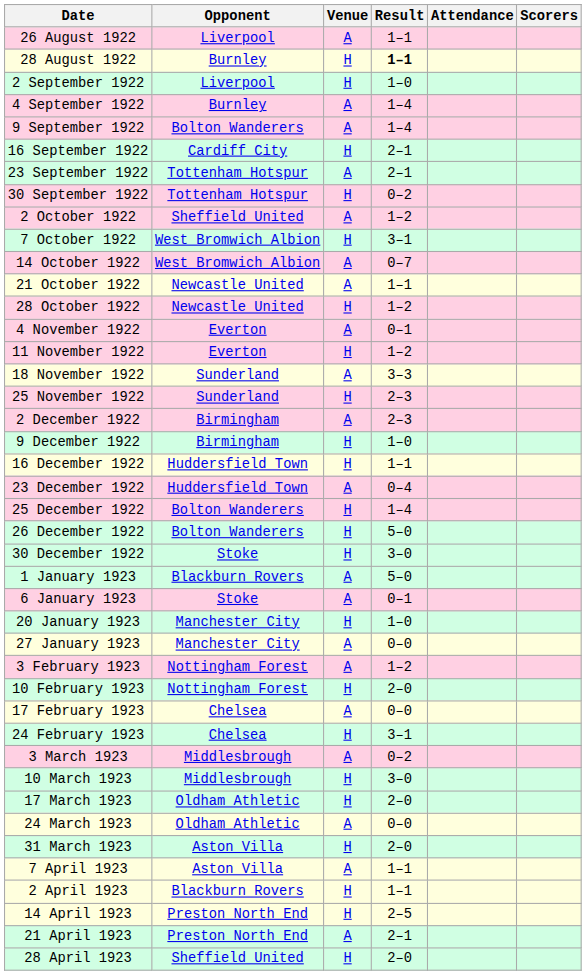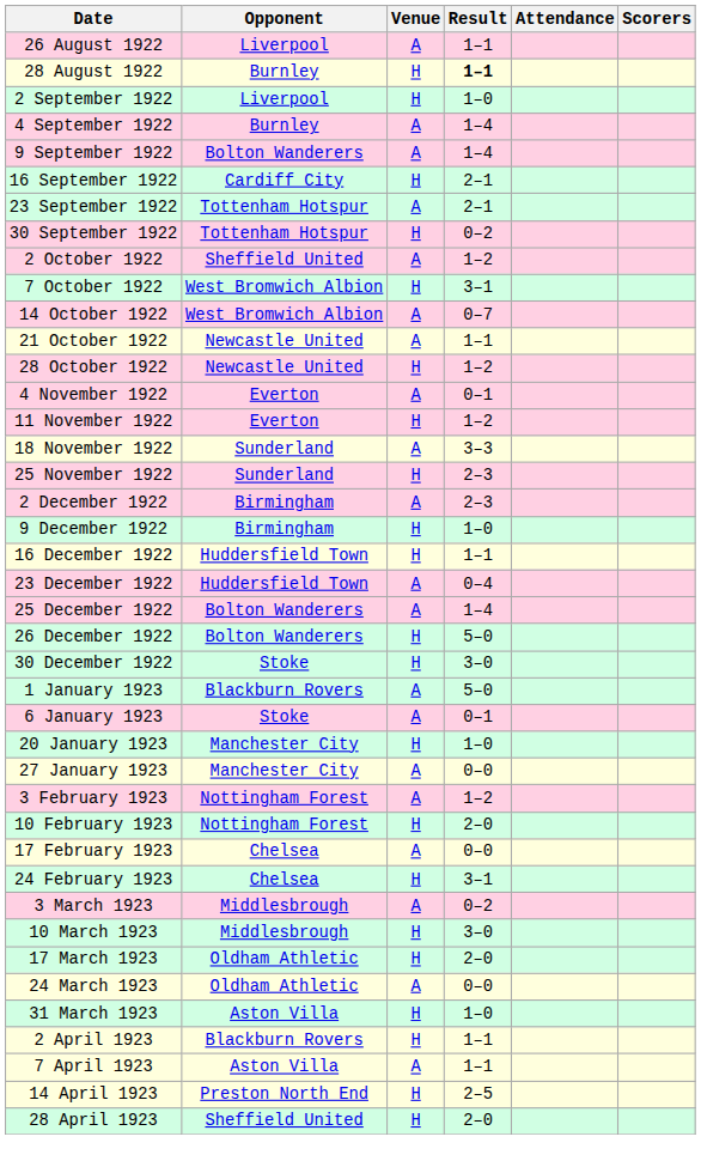25 December 1922 | Venue: H -> A
31 March 1923 | Result: 2–0 -> 1–0
rows swapped: 2 April 1923 <-> 7 April 1923
- row: 21 April 1923 | Preston North End | A | 2–1
